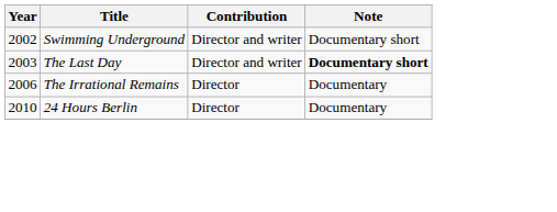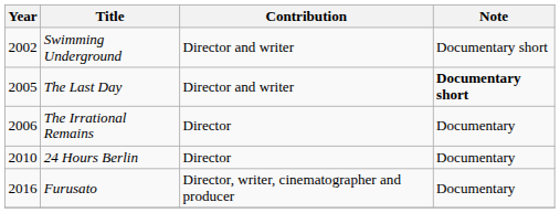The Last Day | Year: 2003 -> 2005
+ row: 2016 | Furusato | Director, writer, cinematographer and producer | Documentary
